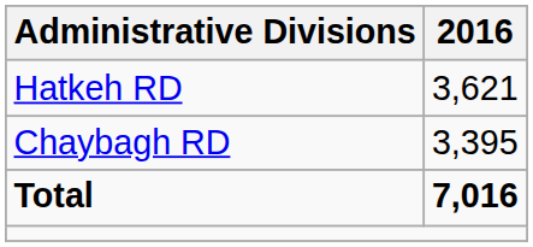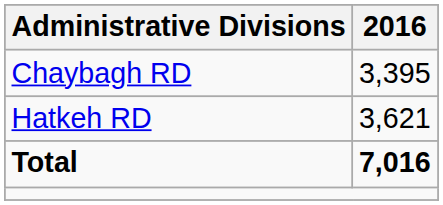rows swapped: Chaybagh RD <-> Hatkeh RD
